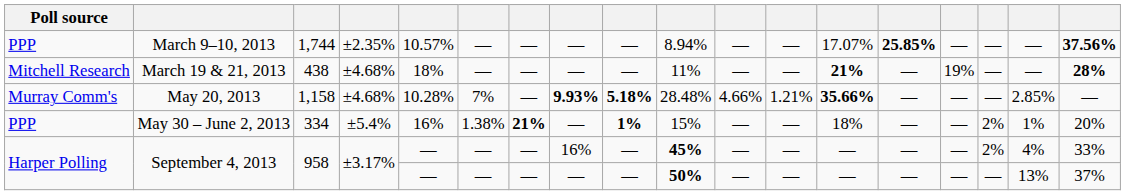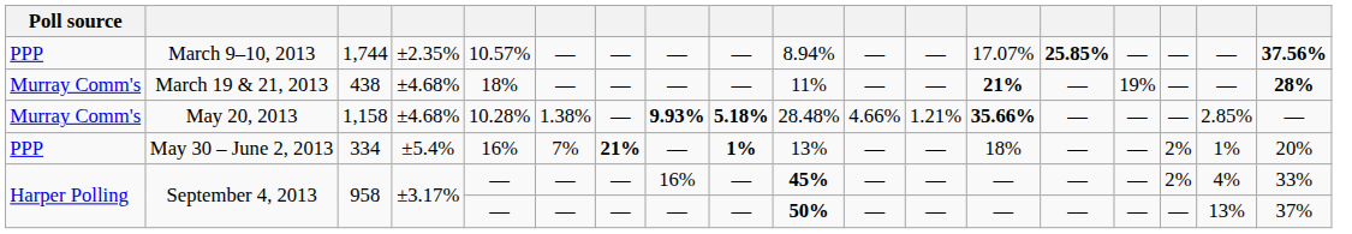March 19 & 21, 2013 | Poll source: Mitchell Research -> Murray Comm's
May 20, 2013 | column 6: 7% -> 1.38%
May 30 – June 2, 2013 | column 6: 1.38% -> 7%
May 30 – June 2, 2013 | column 10: 15% -> 13%
